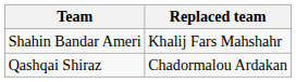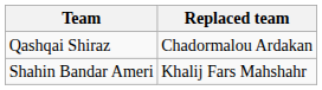rows swapped: Shahin Bandar Ameri <-> Qashqai Shiraz
